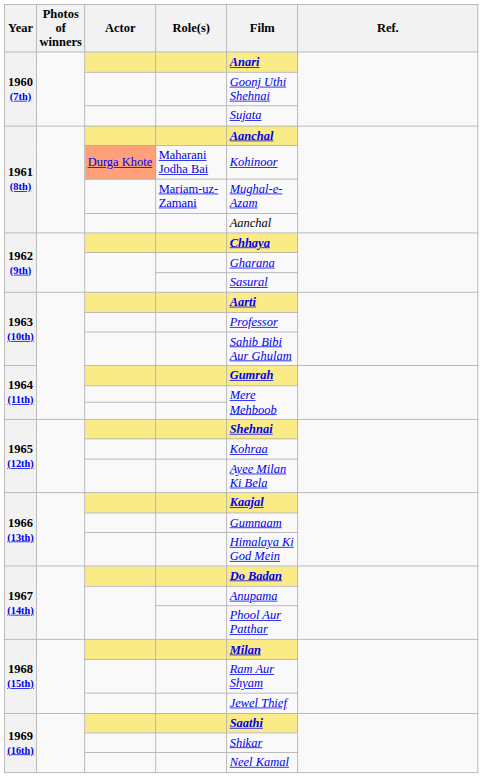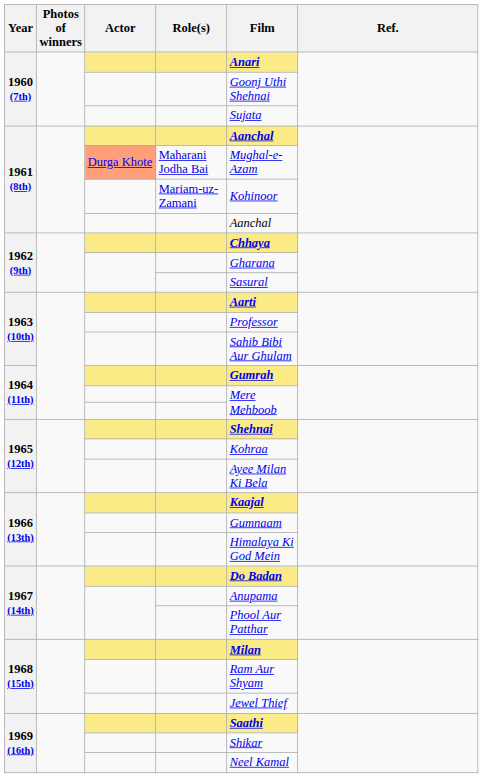1961 (8th) / Maharani Jodha Bai | Film: Kohinoor -> Mughal-e-Azam
1961 (8th) / Mariam-uz-Zamani | Film: Mughal-e-Azam -> Kohinoor
